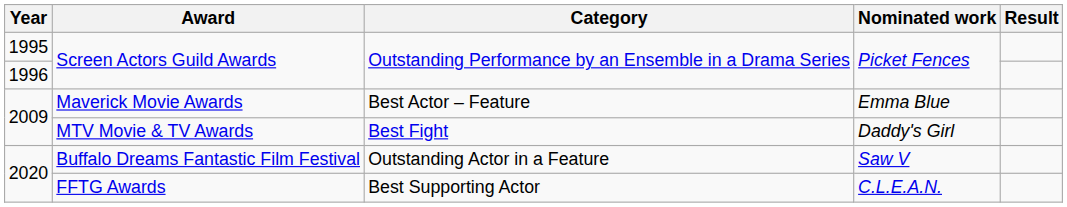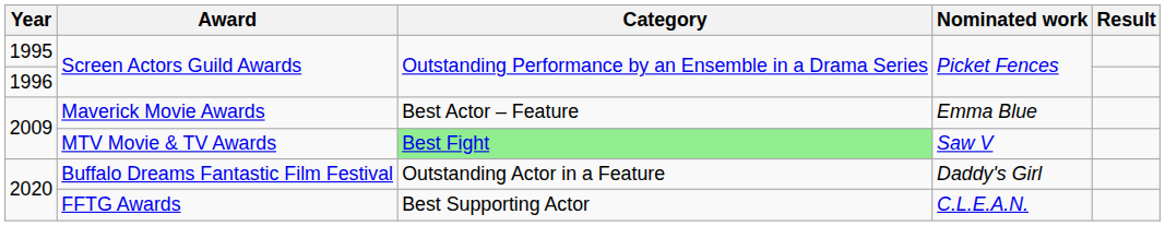MTV Movie & TV Awards | Category: no background -> lightgreen background
MTV Movie & TV Awards | Nominated work: Daddy's Girl -> Saw V
Buffalo Dreams Fantastic Film Festival | Nominated work: Saw V -> Daddy's Girl
